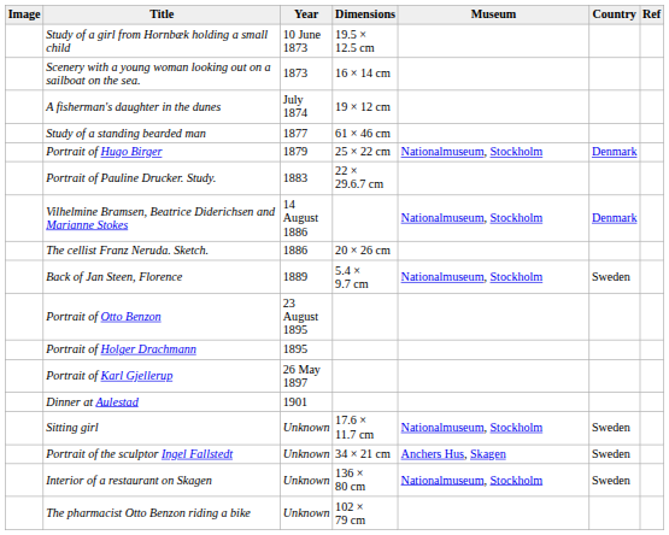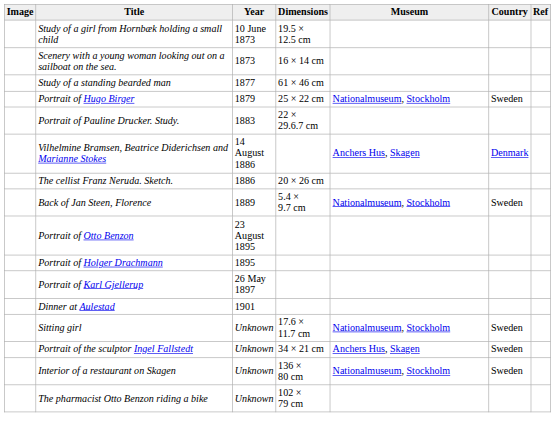- row: A fisherman's daughter in the dunes | July 1874 | 19 × 12 cm
Portrait of Hugo Birger | Country: Denmark -> Sweden
Vilhelmine Bramsen, Beatrice Diderichsen and Marianne Stokes | Museum: Nationalmuseum, Stockholm -> Anchers Hus, Skagen
